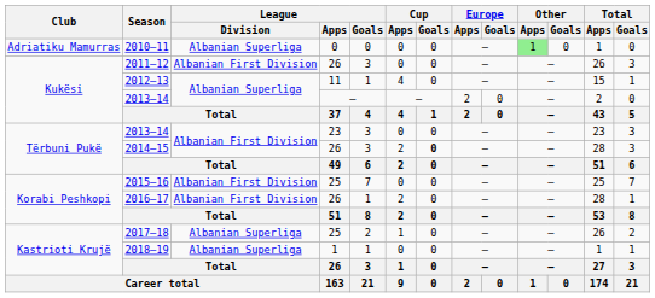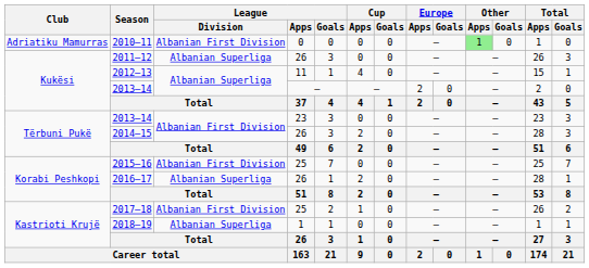2010–11 | League / Division: Albanian Superliga -> Albanian First Division
2011–12 | League / Division: Albanian First Division -> Albanian Superliga
2014–15 | Cup / Goals: bold -> normal
2016–17 | League / Division: Albanian First Division -> Albanian Superliga
2017–18 | League / Division: Albanian Superliga -> Albanian First Division
